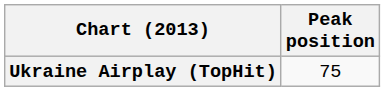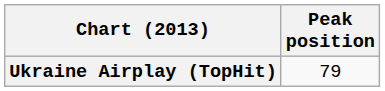Ukraine Airplay (TopHit) | Peak position: 75 -> 79
